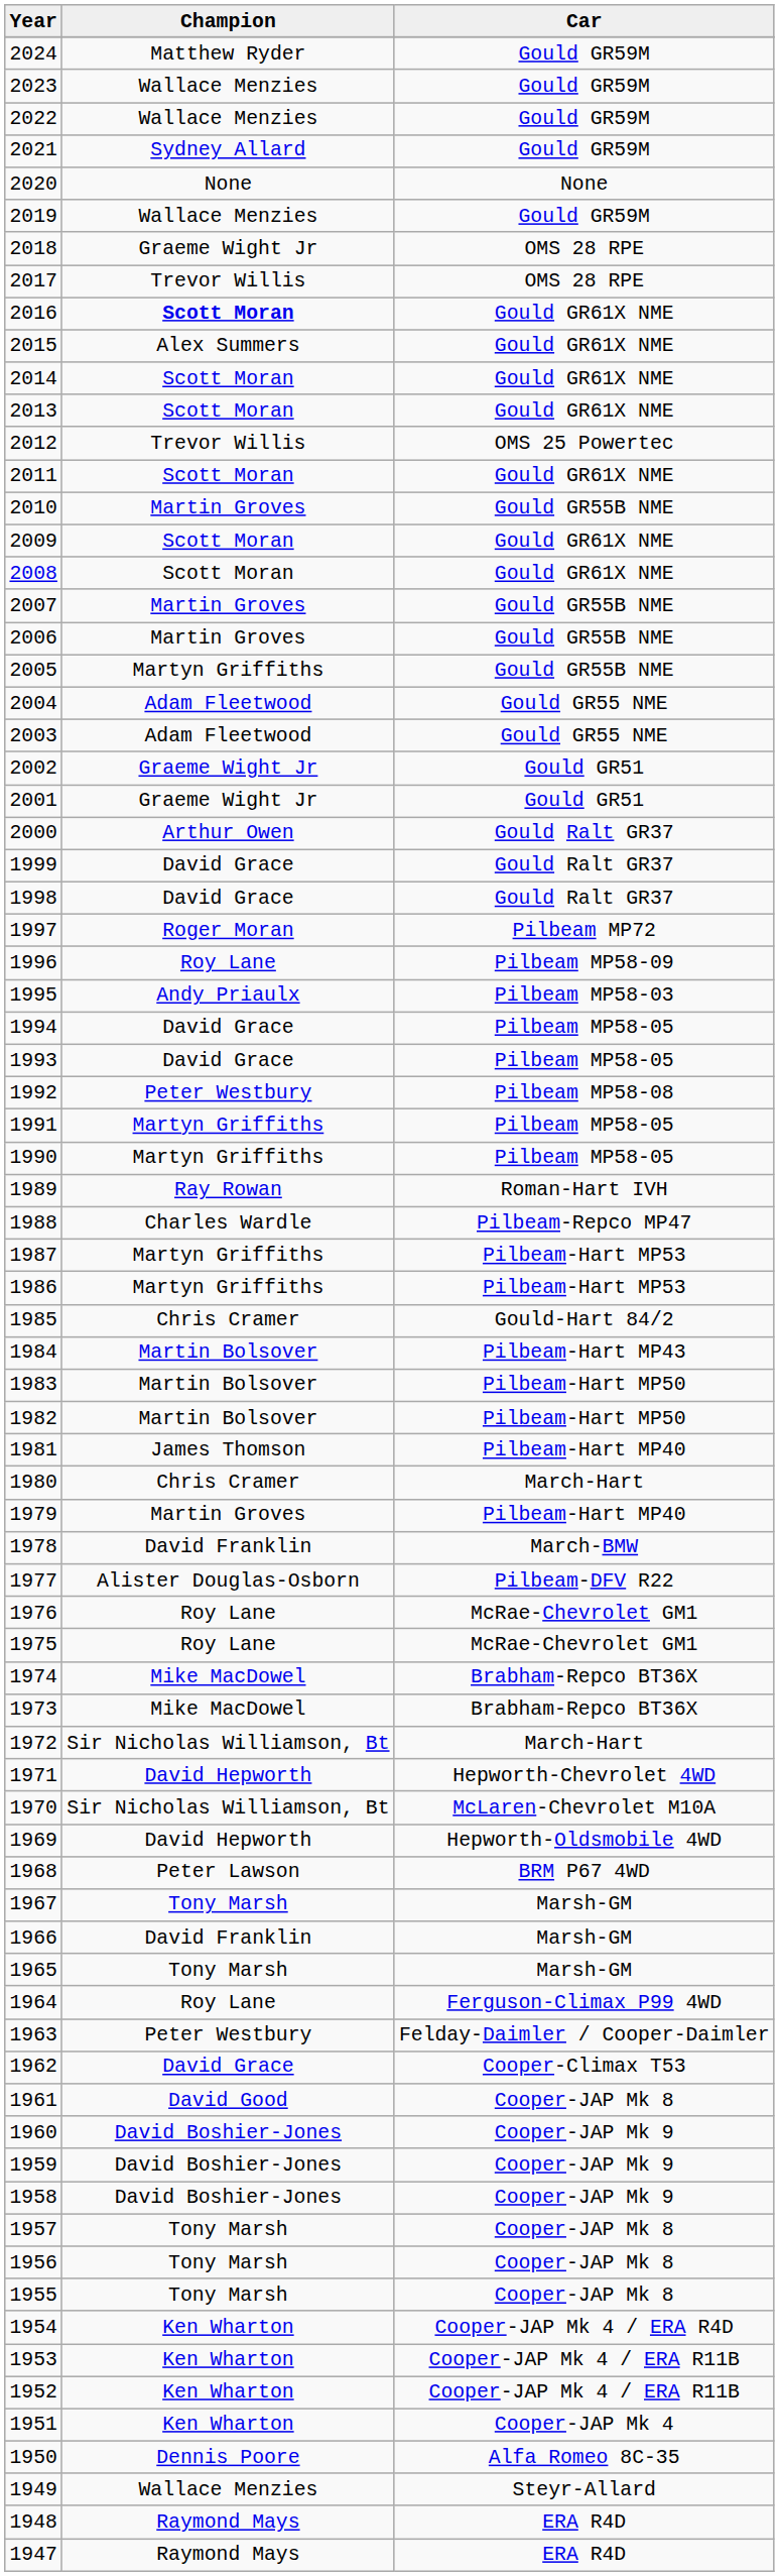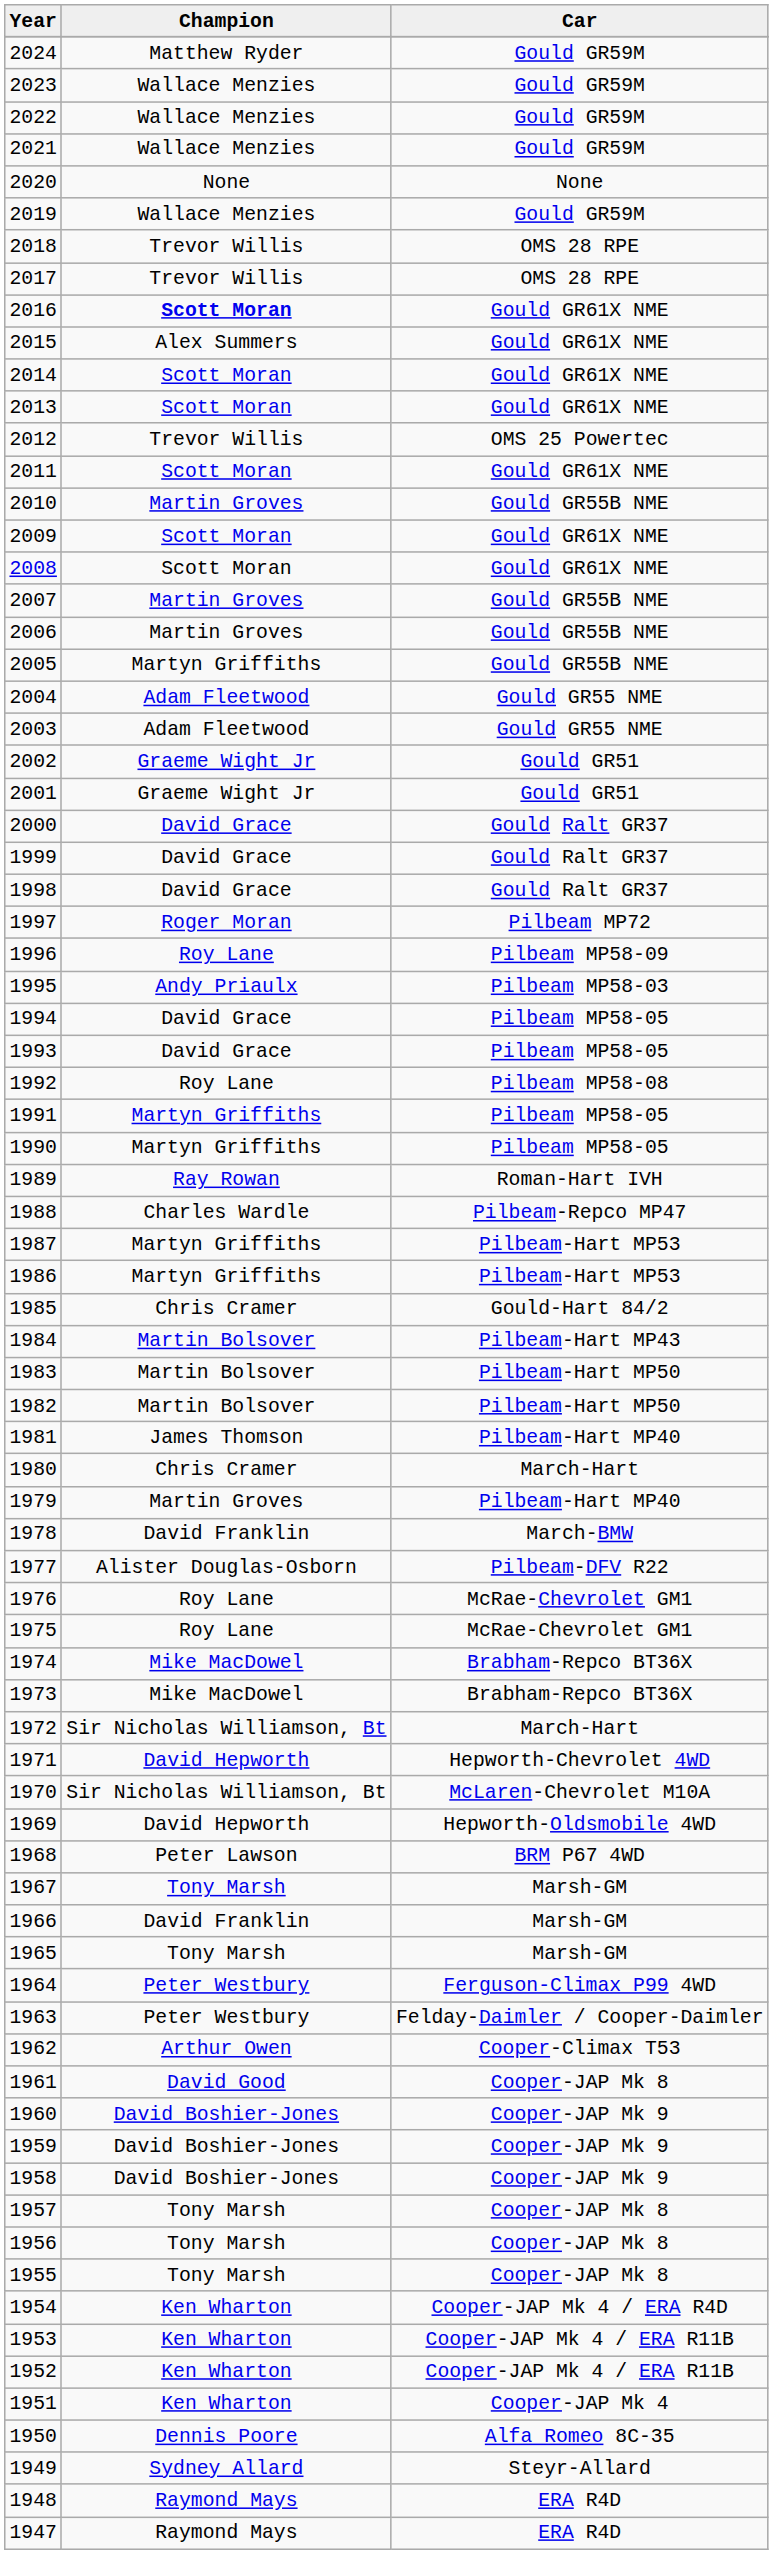2021 | Champion: Sydney Allard -> Wallace Menzies
2018 | Champion: Graeme Wight Jr -> Trevor Willis
2000 | Champion: Arthur Owen -> David Grace
1992 | Champion: Peter Westbury -> Roy Lane
1964 | Champion: Roy Lane -> Peter Westbury
1962 | Champion: David Grace -> Arthur Owen
1949 | Champion: Wallace Menzies -> Sydney Allard
